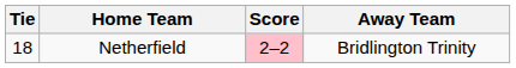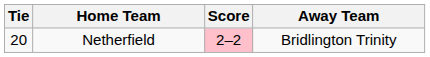Netherfield | Tie: 18 -> 20
